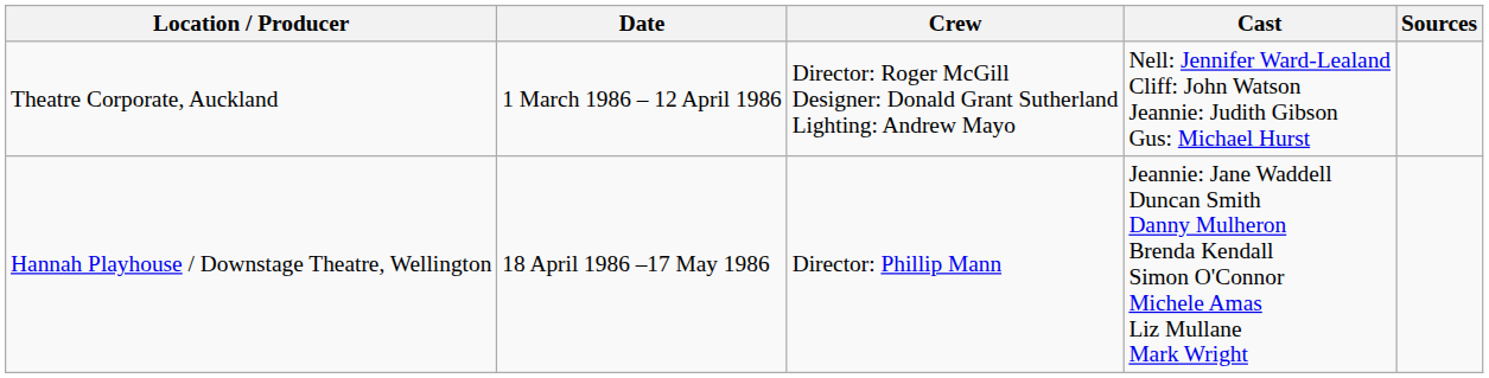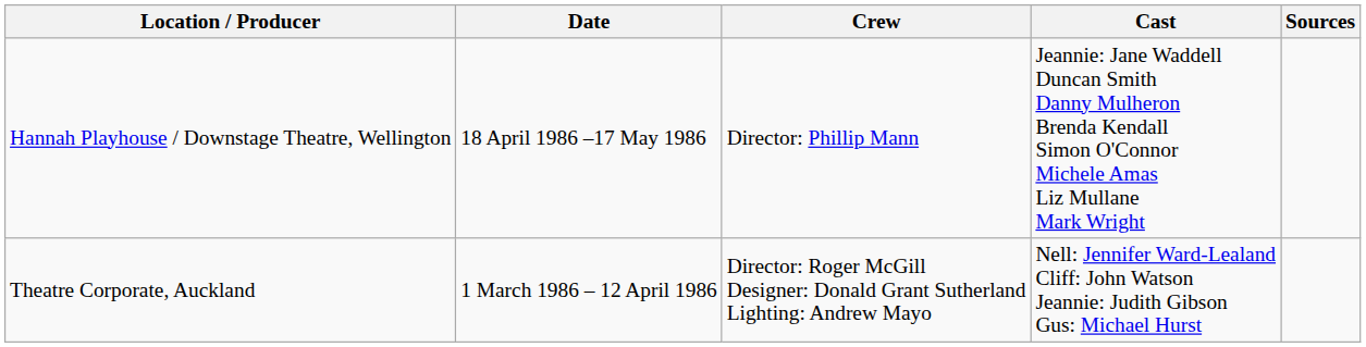rows swapped: Theatre Corporate, Auckland <-> Hannah Playhouse / Downstage Theatre, Wellington
